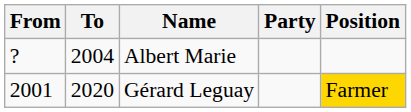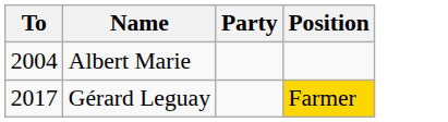- column: From | ? | 2001
Gérard Leguay | To: 2020 -> 2017
